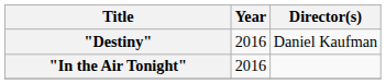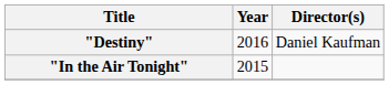"In the Air Tonight" | Year: 2016 -> 2015
